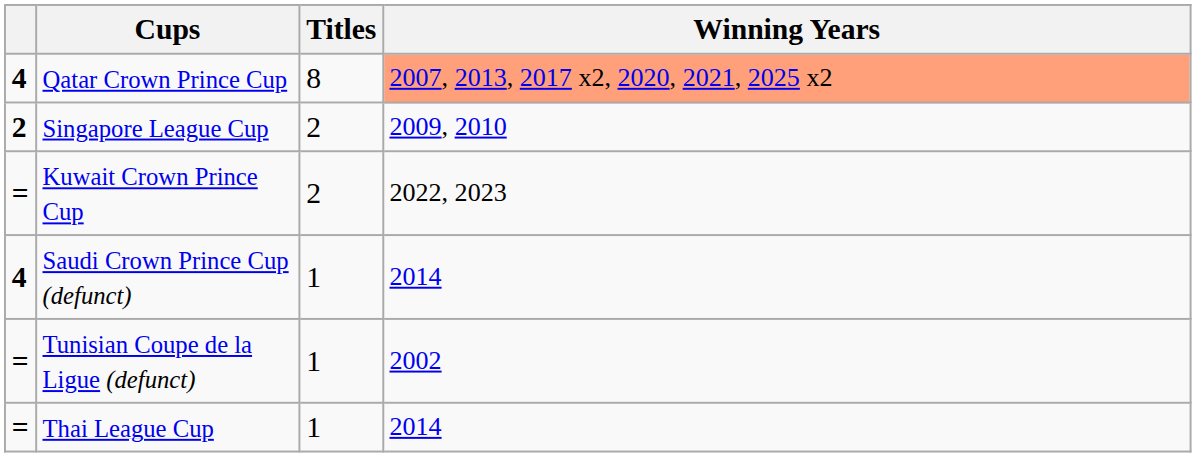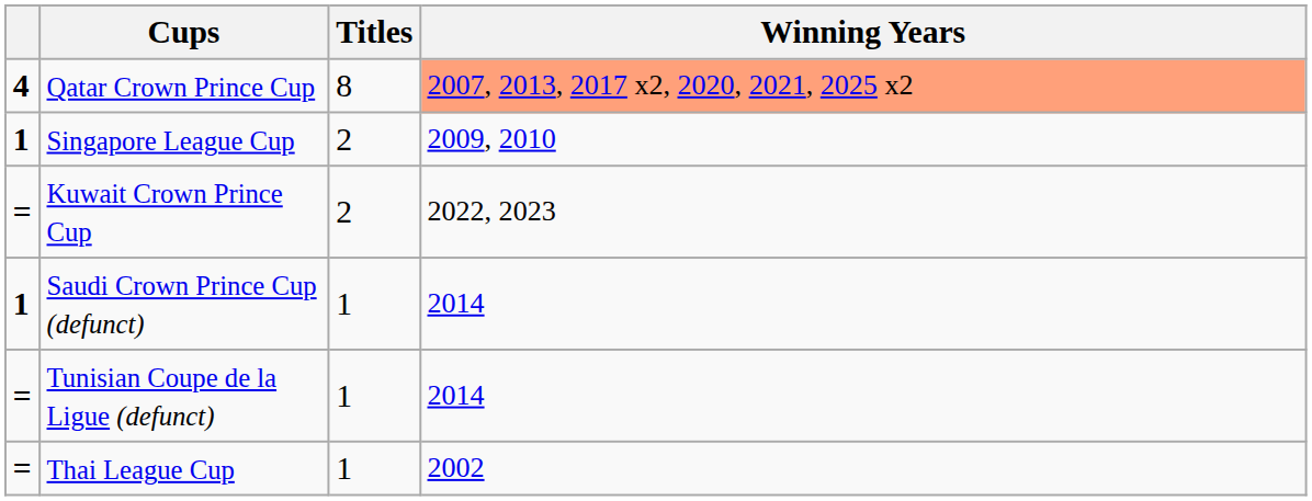Singapore League Cup | column 1: 2 -> 1
Saudi Crown Prince Cup (defunct) | column 1: 4 -> 1
Tunisian Coupe de la Ligue (defunct) | Winning Years: 2002 -> 2014
Thai League Cup | Winning Years: 2014 -> 2002
